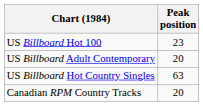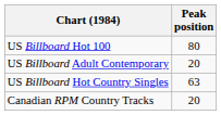US Billboard Hot 100 | Peak position: 23 -> 80
